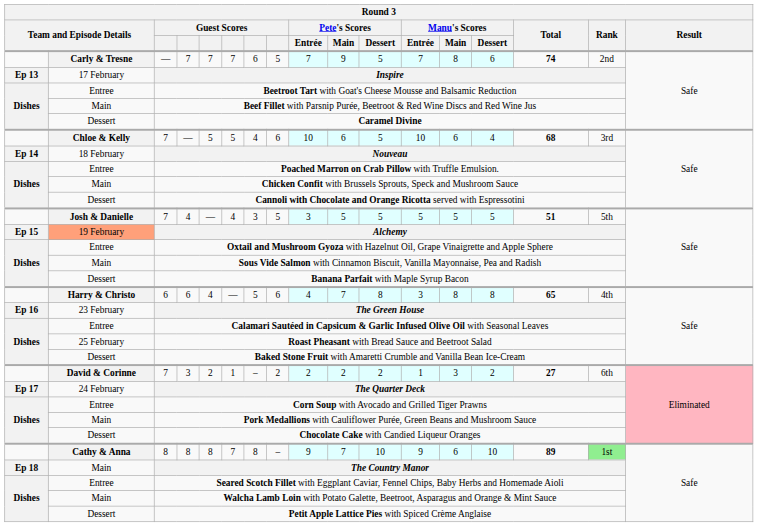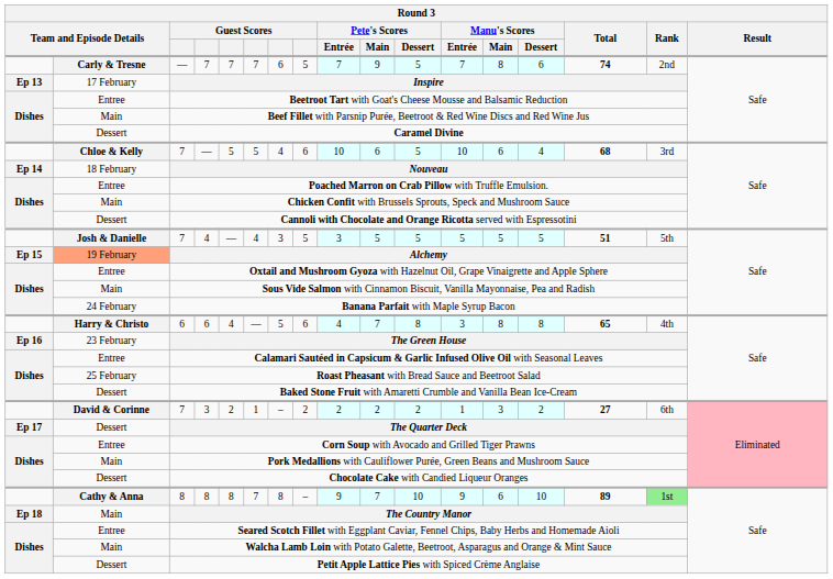Banana Parfait with Maple Syrup Bacon | column 2: Dessert -> 24 February
The Quarter Deck | column 2: 24 February -> Dessert
